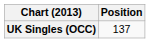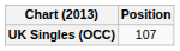UK Singles (OCC) | Position: 137 -> 107
